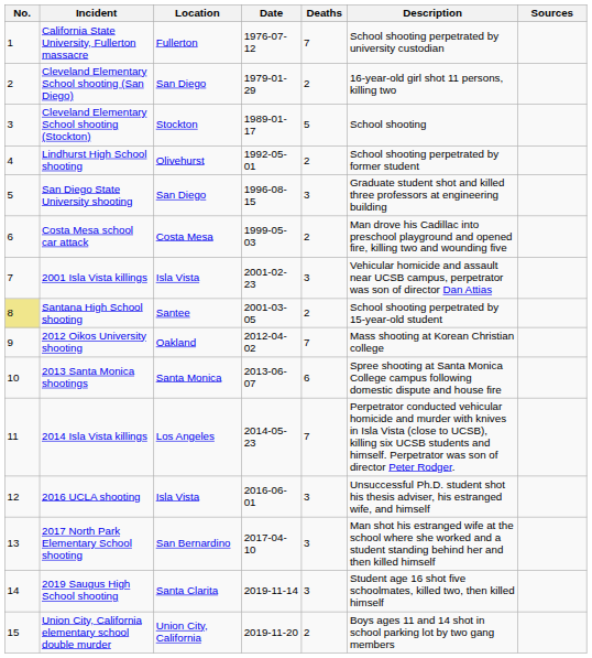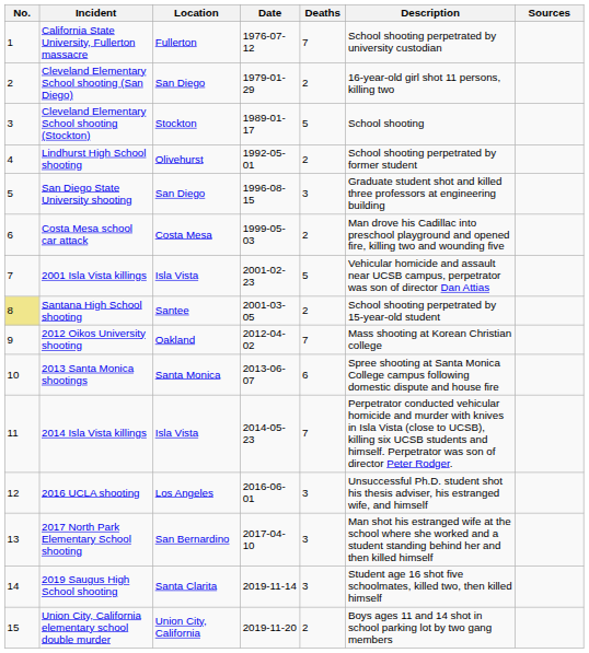2001 Isla Vista killings | Deaths: 3 -> 5
2014 Isla Vista killings | Location: Los Angeles -> Isla Vista
2016 UCLA shooting | Location: Isla Vista -> Los Angeles
